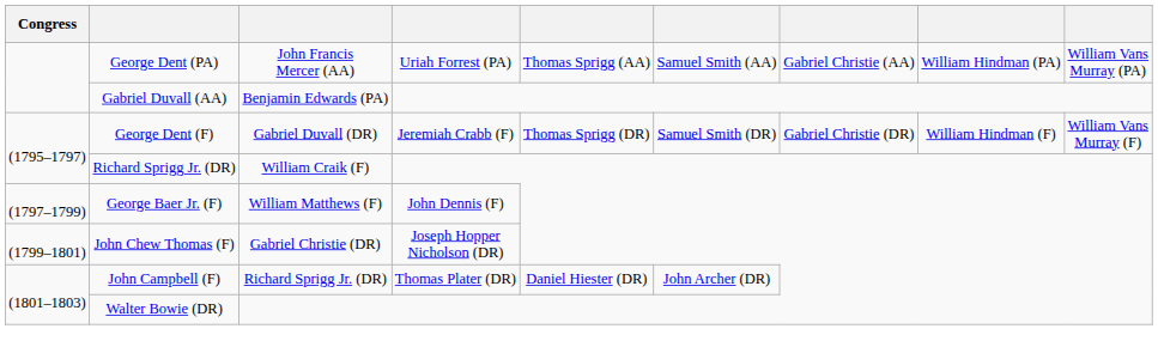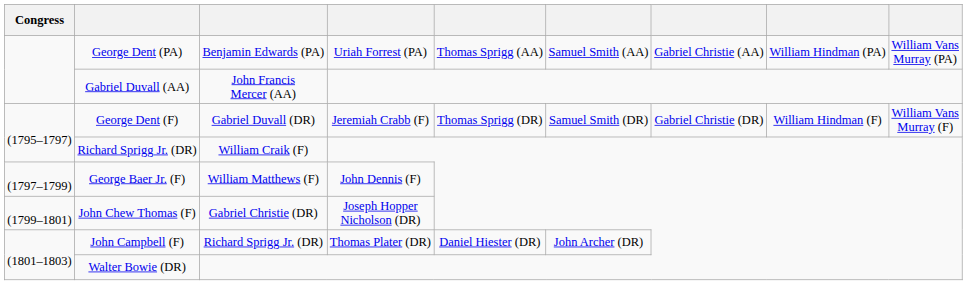George Dent (PA) | column 3: John Francis Mercer (AA) -> Benjamin Edwards (PA)
Gabriel Duvall (AA) | column 3: Benjamin Edwards (PA) -> John Francis Mercer (AA)
